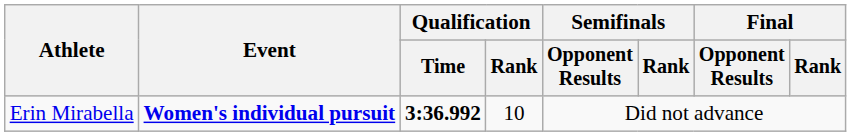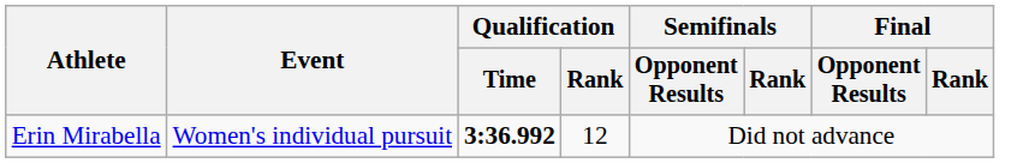Erin Mirabella | Event: bold -> normal
Erin Mirabella | Qualification / Rank: 10 -> 12
